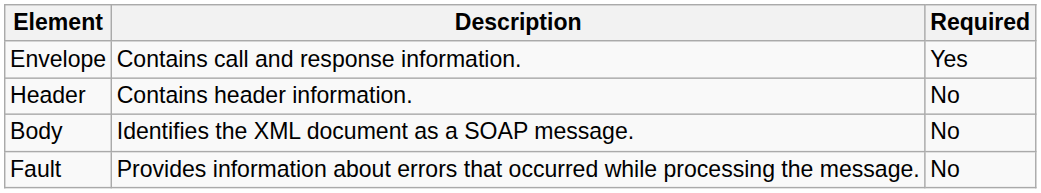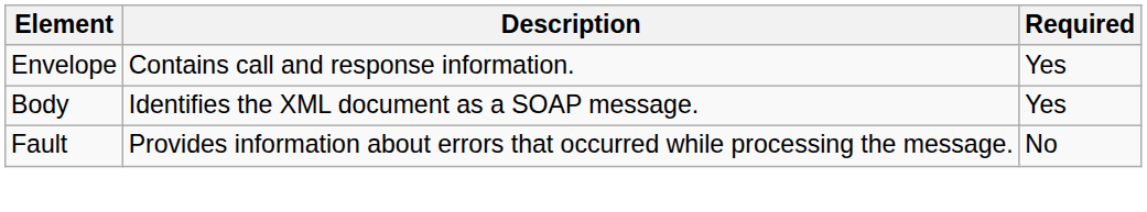- row: Header | Contains header information. | No
Body | Required: No -> Yes
